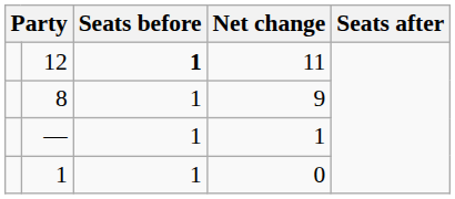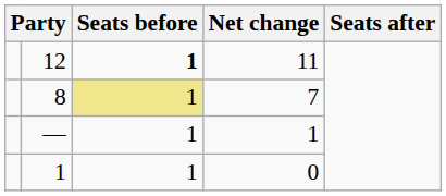8 | Seats before: no background -> khaki background
8 | Net change: 9 -> 7
